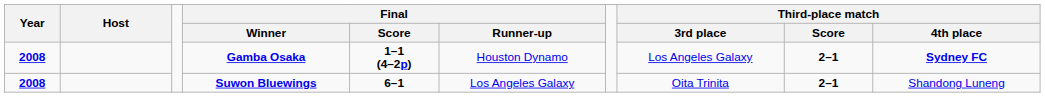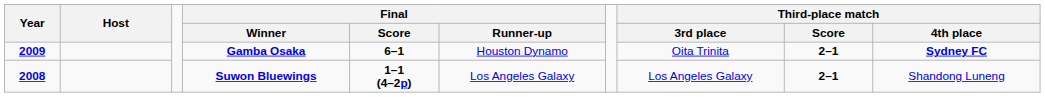Gamba Osaka | Year: 2008 -> 2009
Gamba Osaka | Final / Score: 1–1 (4–2p) -> 6–1
Gamba Osaka | Third-place match / 3rd place: Los Angeles Galaxy -> Oita Trinita
Suwon Bluewings | Final / Score: 6–1 -> 1–1 (4–2p)
Suwon Bluewings | Third-place match / 3rd place: Oita Trinita -> Los Angeles Galaxy
